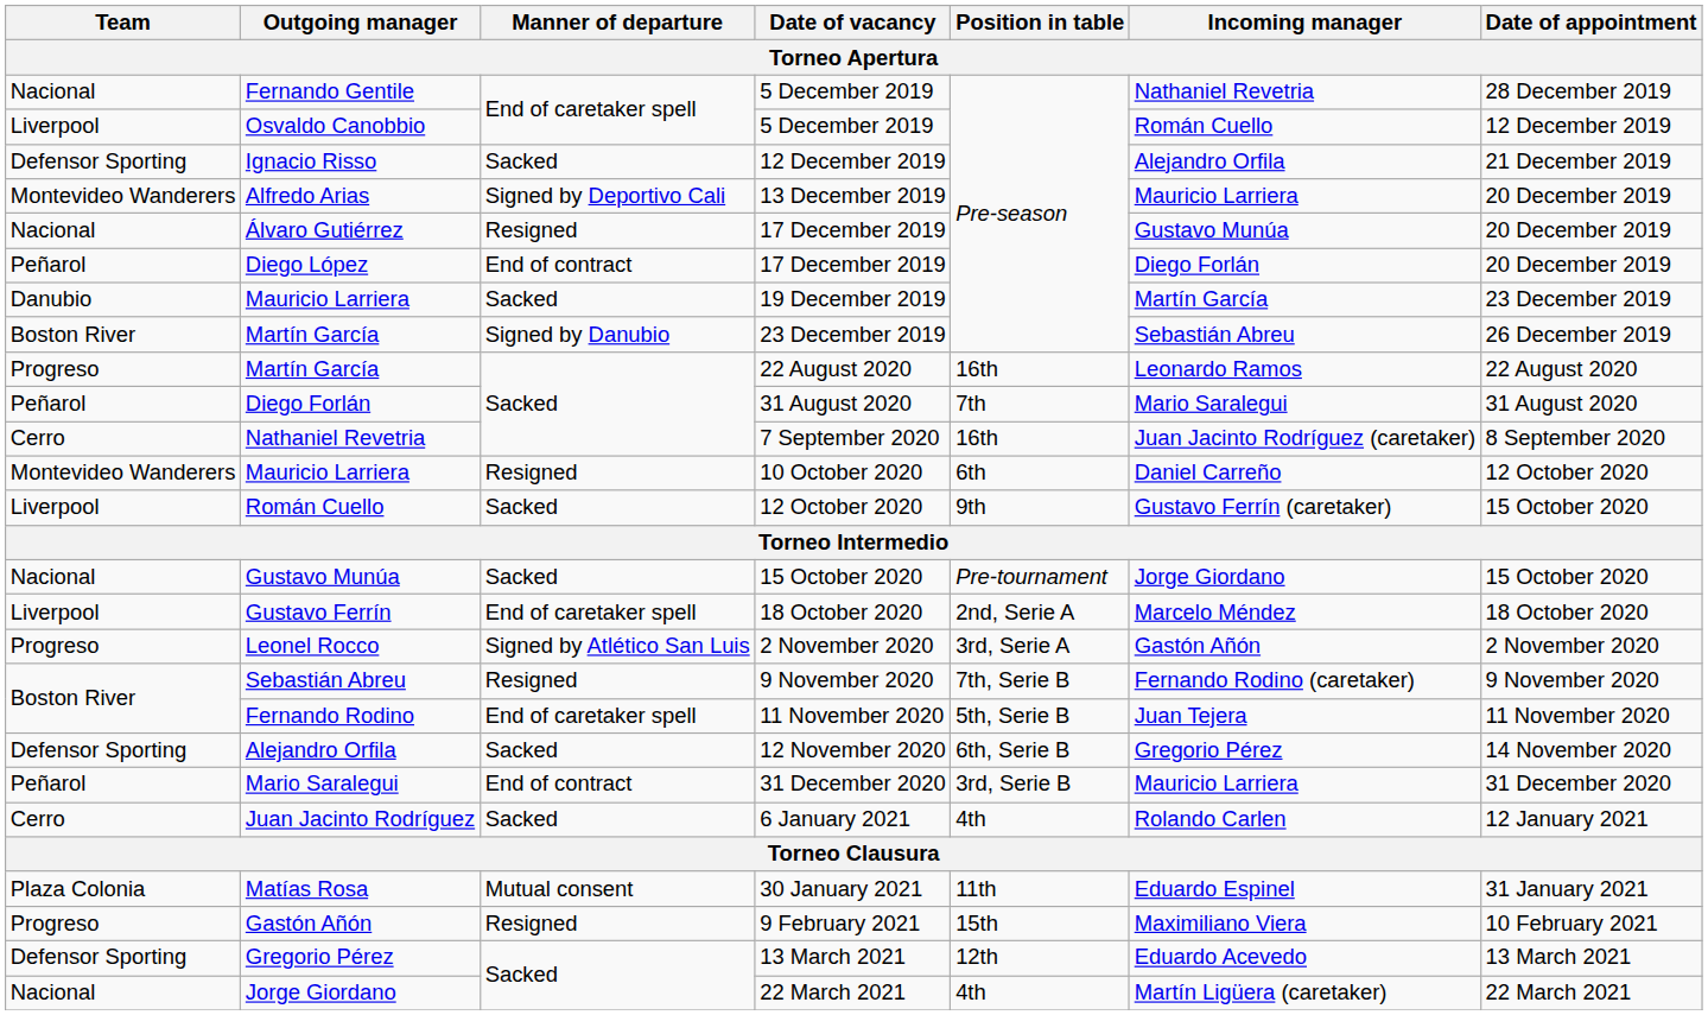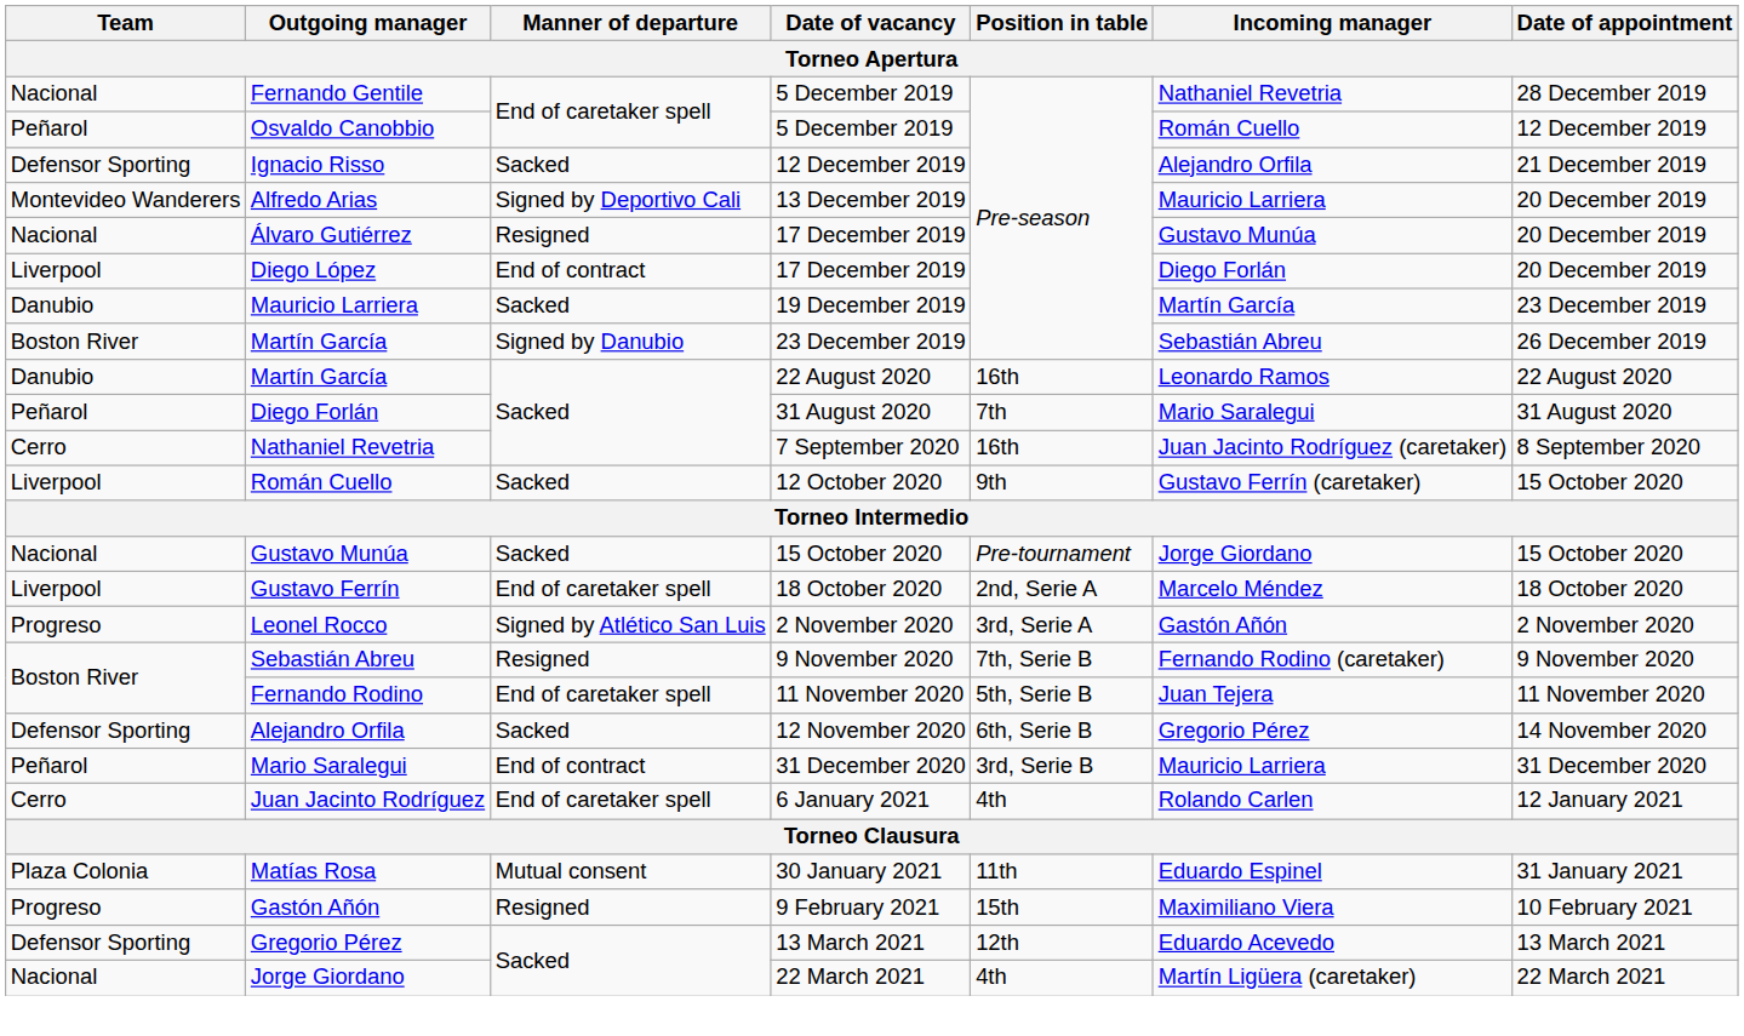Osvaldo Canobbio | Team: Liverpool -> Peñarol
Diego López | Team: Peñarol -> Liverpool
Martín García / 22 August 2020 | Team: Progreso -> Danubio
- row: Montevideo Wanderers | Mauricio Larriera | Resigned | 10 October 2020 | 6th | Daniel Carreño | 12 October 2020
Juan Jacinto Rodríguez | Manner of departure: Sacked -> End of caretaker spell
